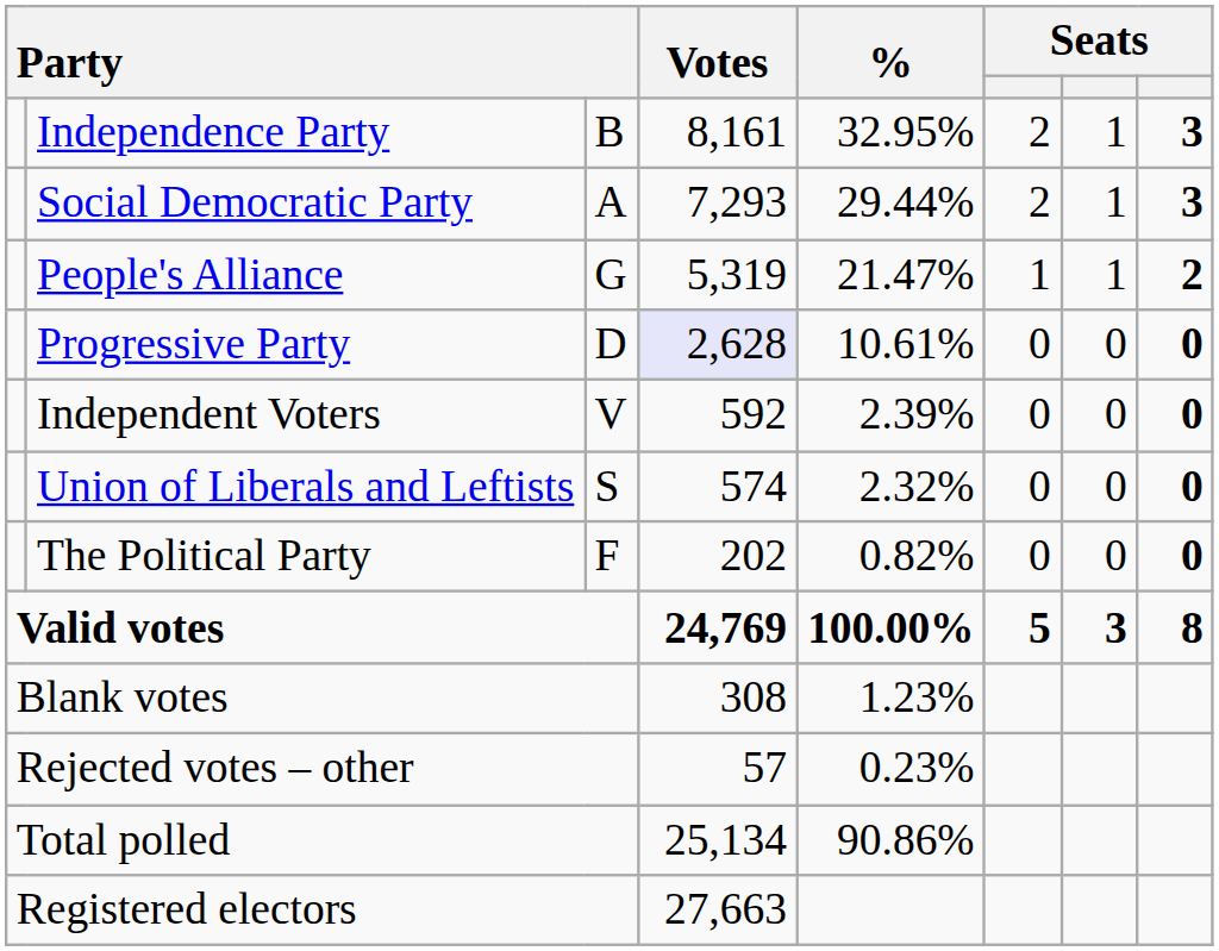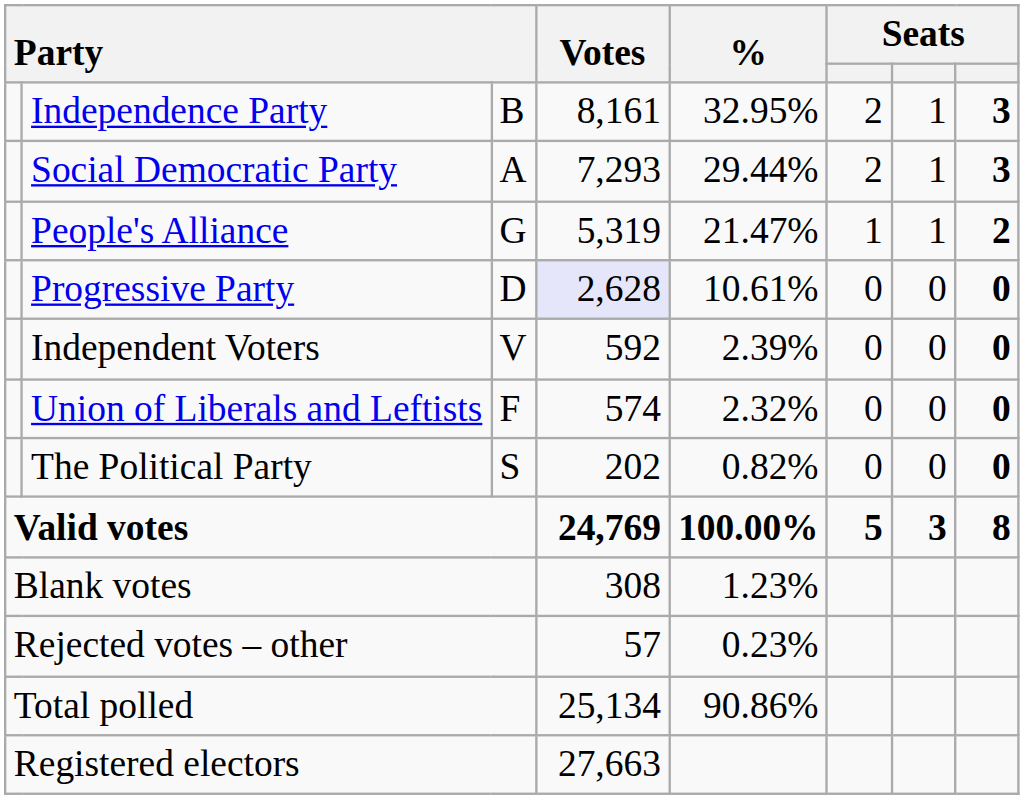Union of Liberals and Leftists | column 3: S -> F
The Political Party | column 3: F -> S
